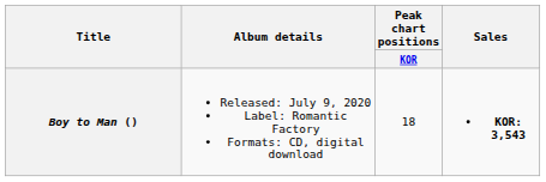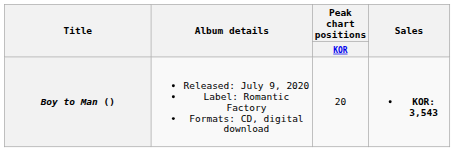Boy to Man () | Peak chart positions / KOR: 18 -> 20
